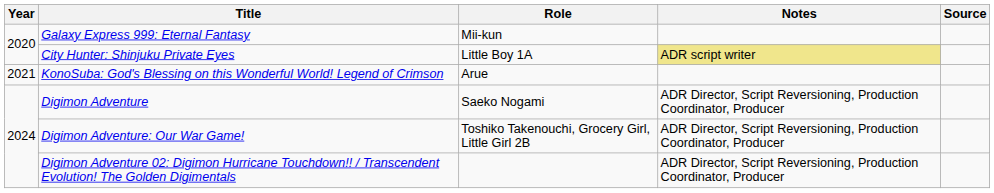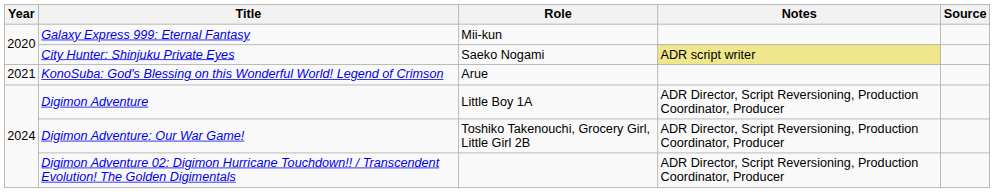City Hunter: Shinjuku Private Eyes | Role: Little Boy 1A -> Saeko Nogami
Digimon Adventure | Role: Saeko Nogami -> Little Boy 1A
